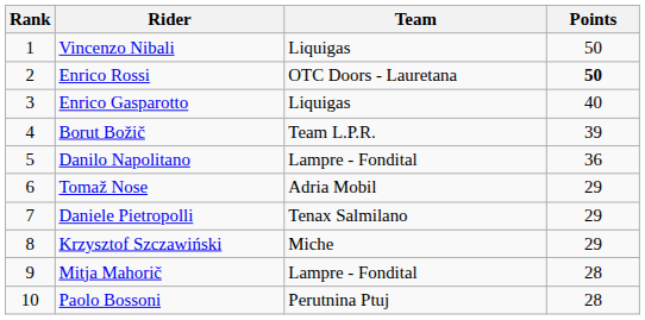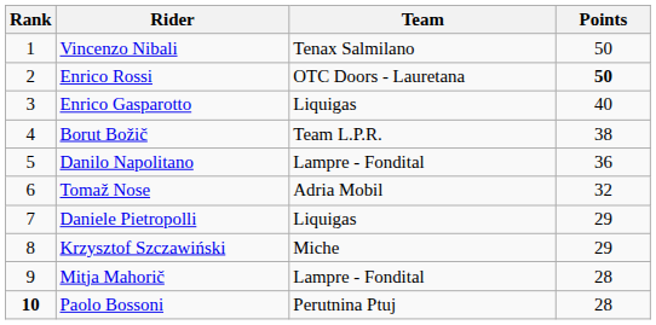Vincenzo Nibali | Team: Liquigas -> Tenax Salmilano
Borut Božič | Points: 39 -> 38
Tomaž Nose | Points: 29 -> 32
Daniele Pietropolli | Team: Tenax Salmilano -> Liquigas
Paolo Bossoni | Rank: normal -> bold
